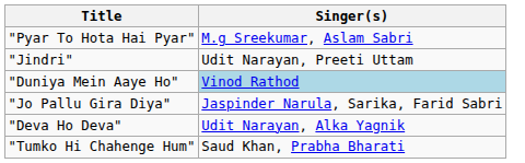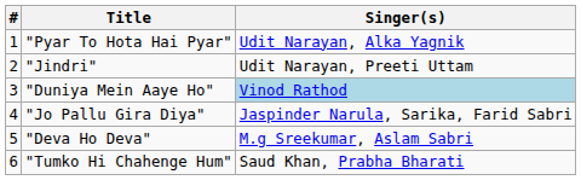+ column: # | 1 | 2 | 3 | 4 | 5 | 6
"Pyar To Hota Hai Pyar" | Singer(s): M.g Sreekumar, Aslam Sabri -> Udit Narayan, Alka Yagnik
"Deva Ho Deva" | Singer(s): Udit Narayan, Alka Yagnik -> M.g Sreekumar, Aslam Sabri
